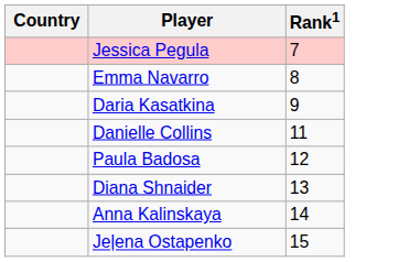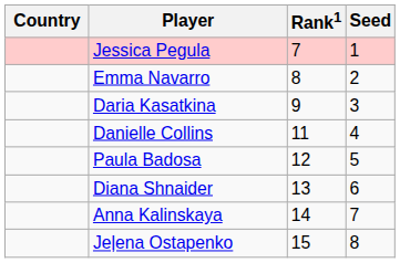+ column: Seed | 1 | 2 | 3 | 4 | 5 | 6 | 7 | 8
